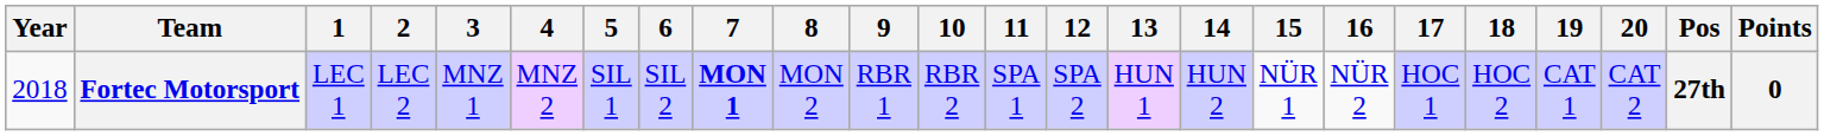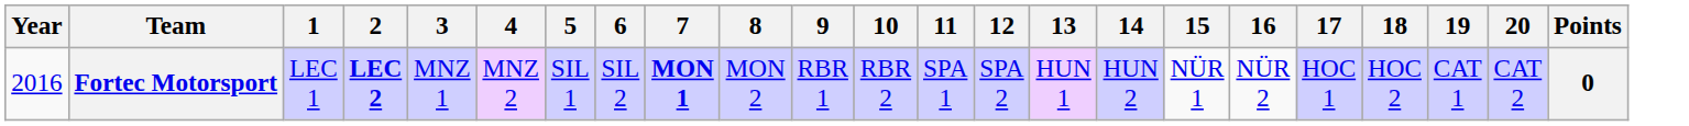- column: Pos | 27th
Fortec Motorsport | Year: 2018 -> 2016
Fortec Motorsport | 2: normal -> bold
